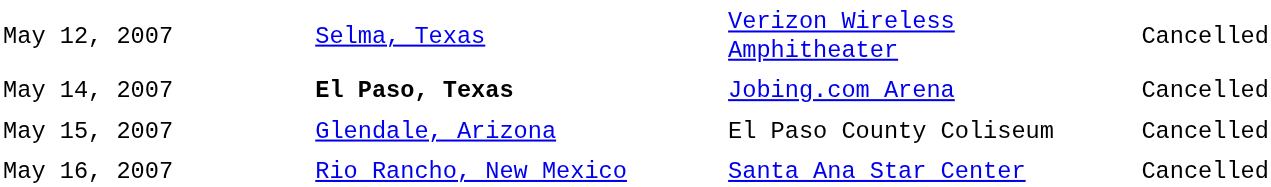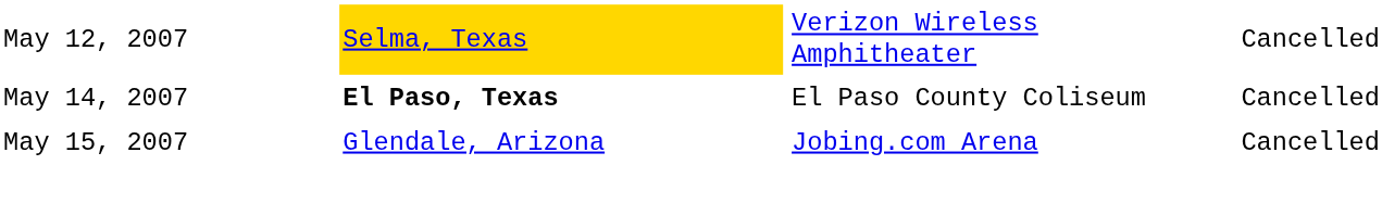May 12, 2007 | column 2: no background -> gold background
May 14, 2007 | column 3: Jobing.com Arena -> El Paso County Coliseum
May 15, 2007 | column 3: El Paso County Coliseum -> Jobing.com Arena
- row: May 16, 2007 | Rio Rancho, New Mexico | Santa Ana Star Center | Cancelled
